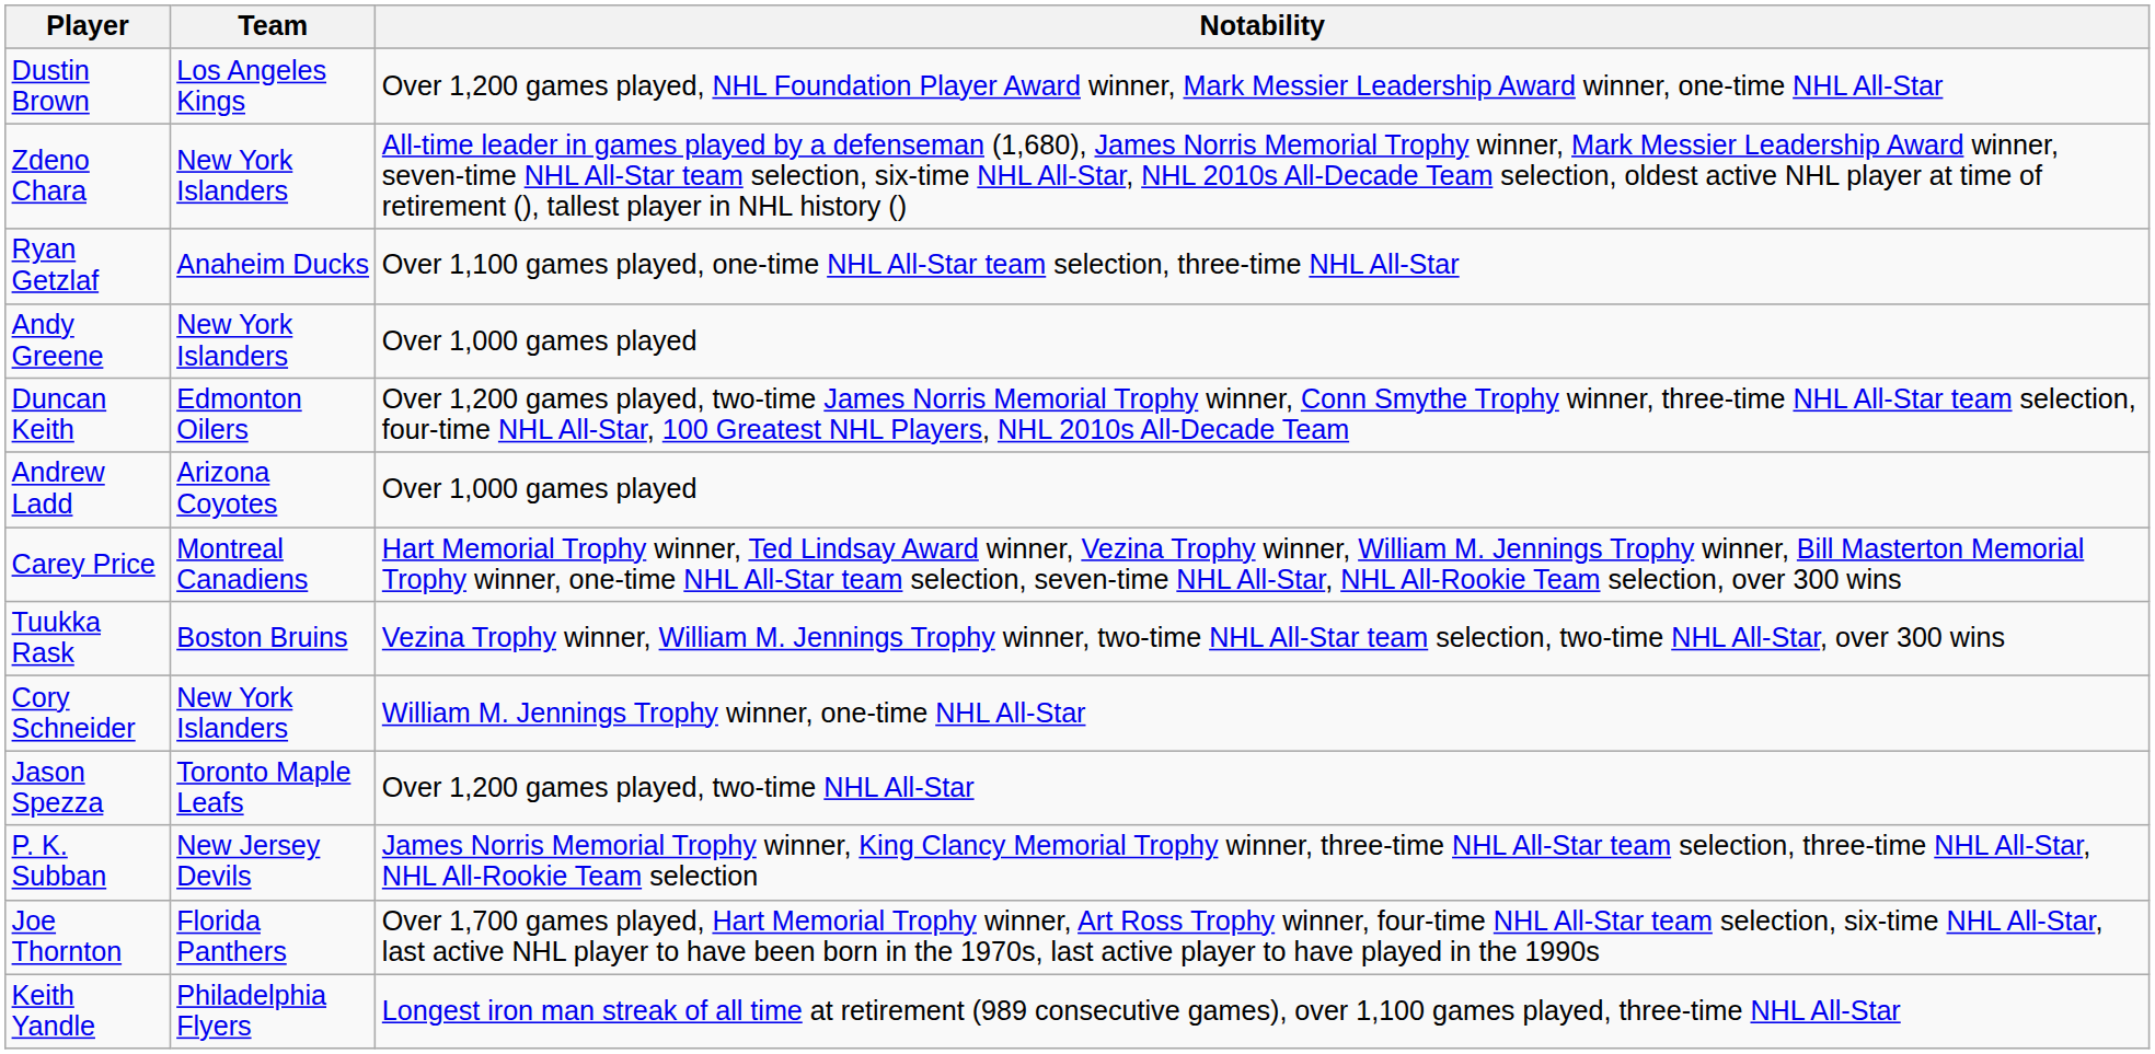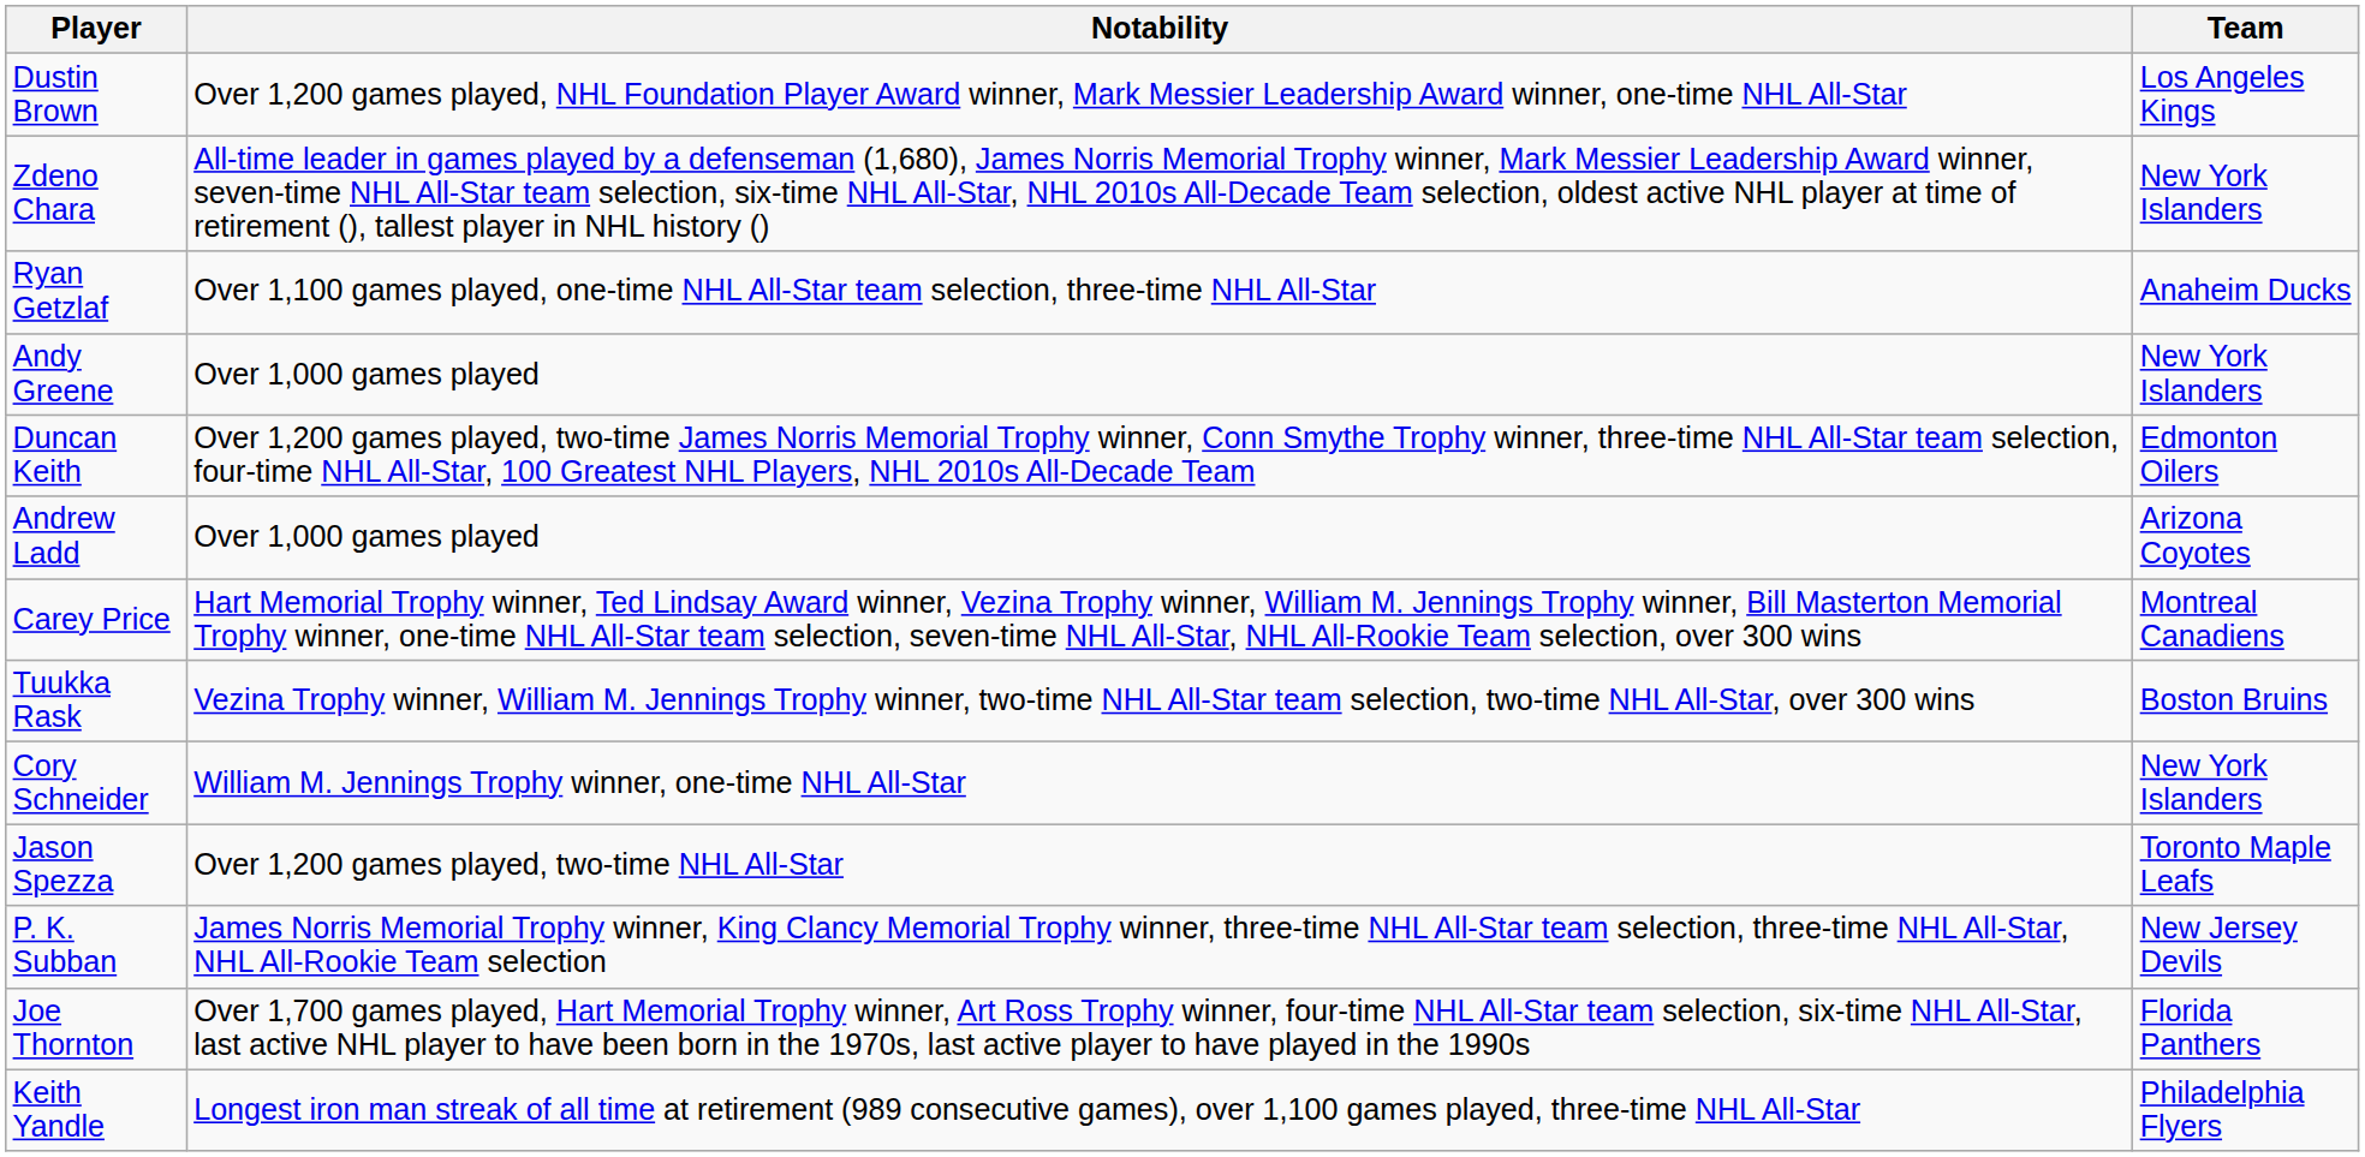columns swapped: Team <-> Notability
